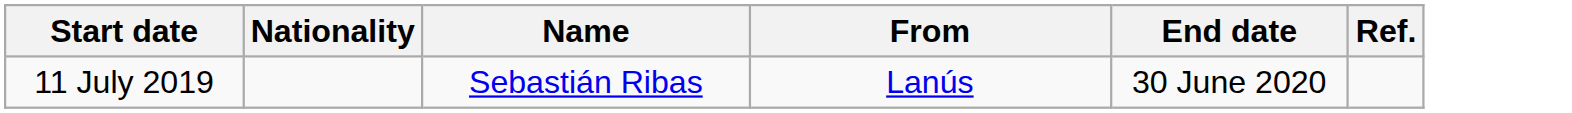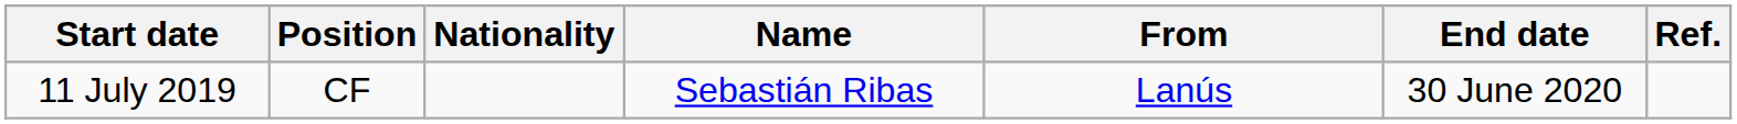+ column: Position | CF
